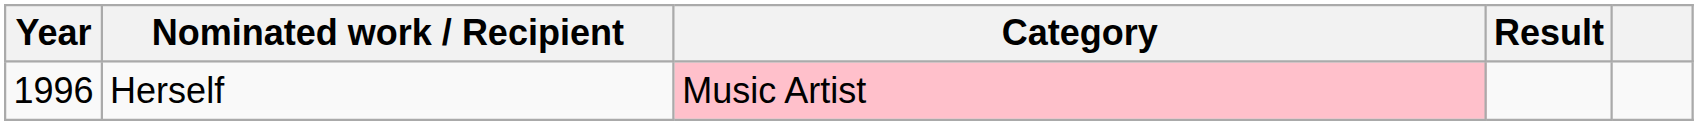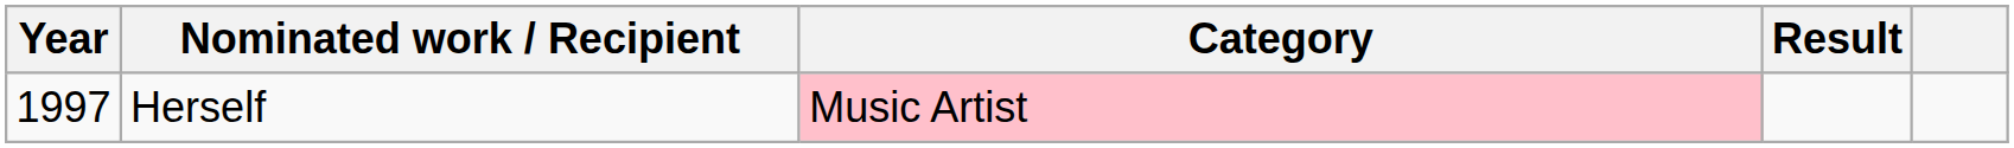Herself | Year: 1996 -> 1997
